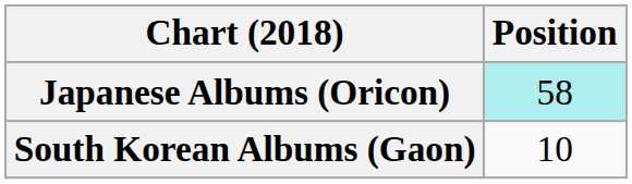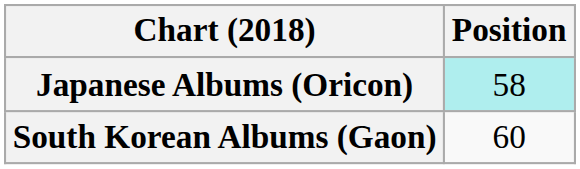South Korean Albums (Gaon) | Position: 10 -> 60
